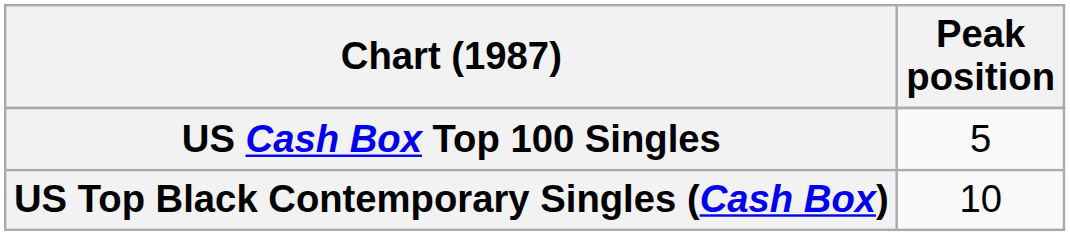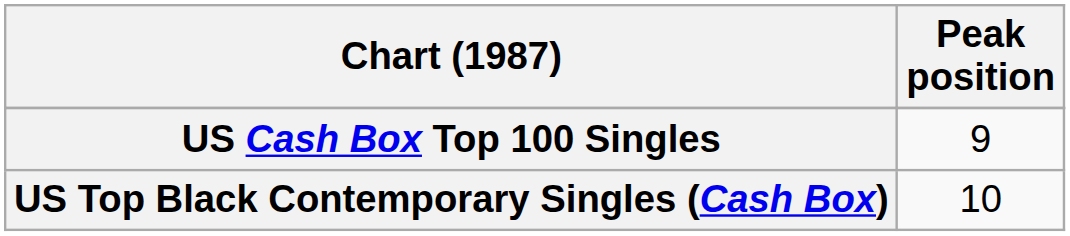US Cash Box Top 100 Singles | Peak position: 5 -> 9
